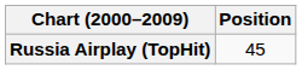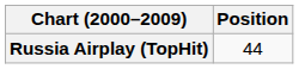Russia Airplay (TopHit) | Position: 45 -> 44
